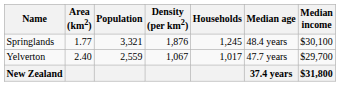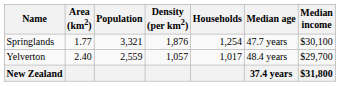Springlands | Households: 1,245 -> 1,254
Springlands | Median age: 48.4 years -> 47.7 years
Yelverton | Density (per km2): 1,067 -> 1,057
Yelverton | Median age: 47.7 years -> 48.4 years
